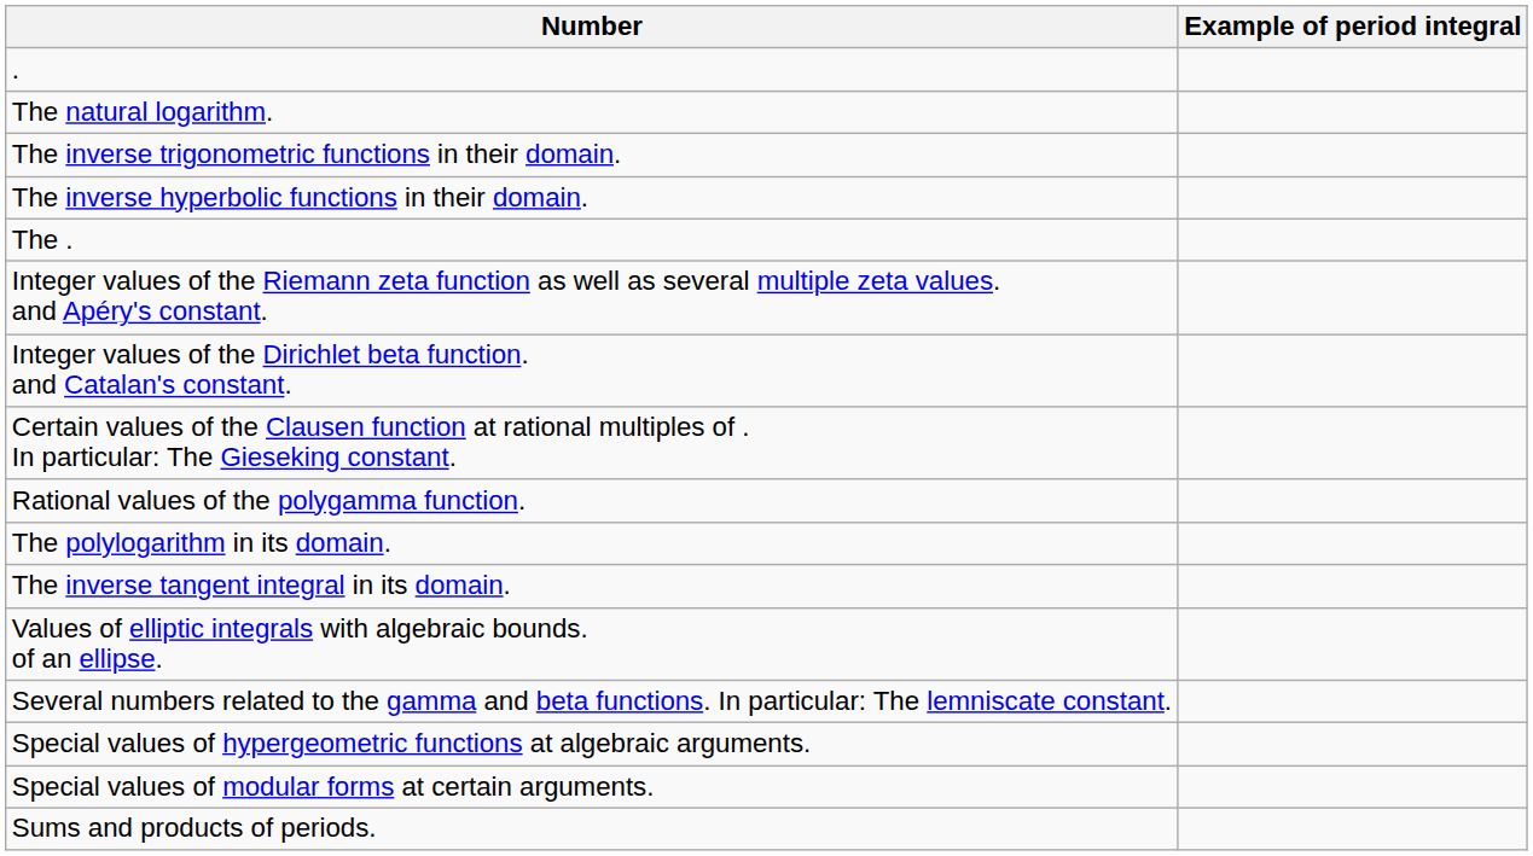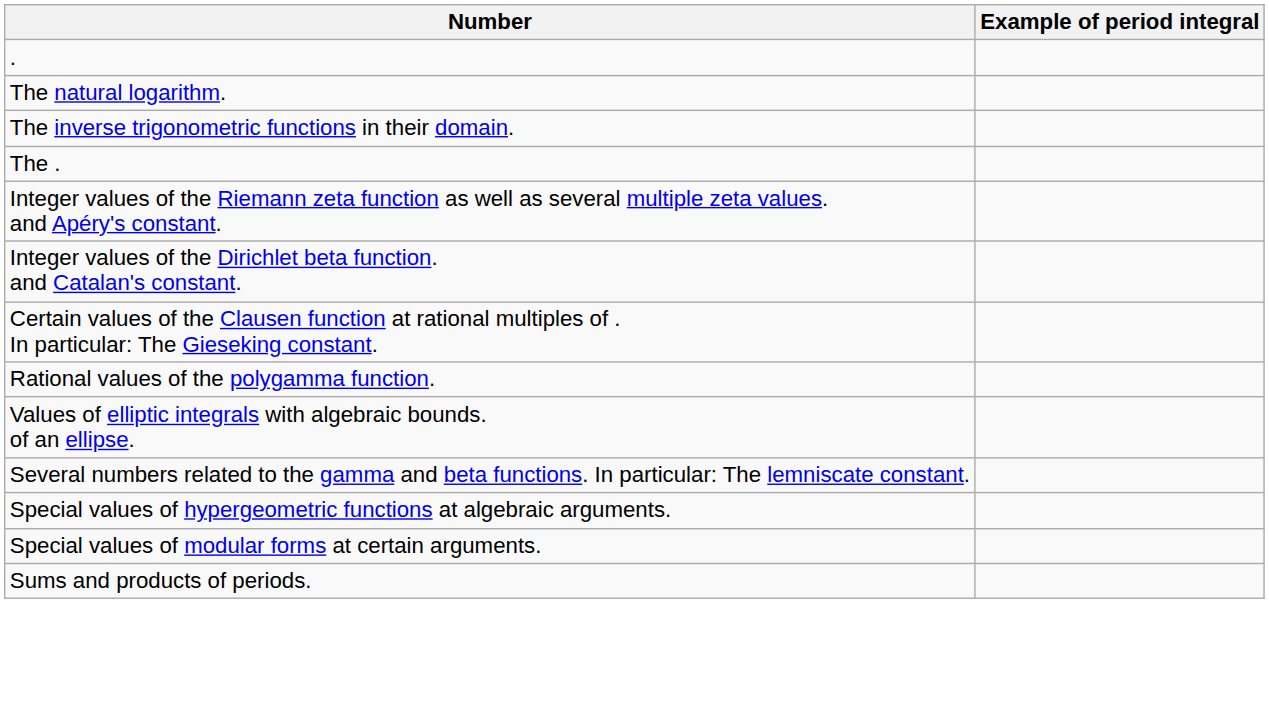- row: The inverse hyperbolic functions in their domain.
- row: The polylogarithm in its domain.
- row: The inverse tangent integral in its domain.
